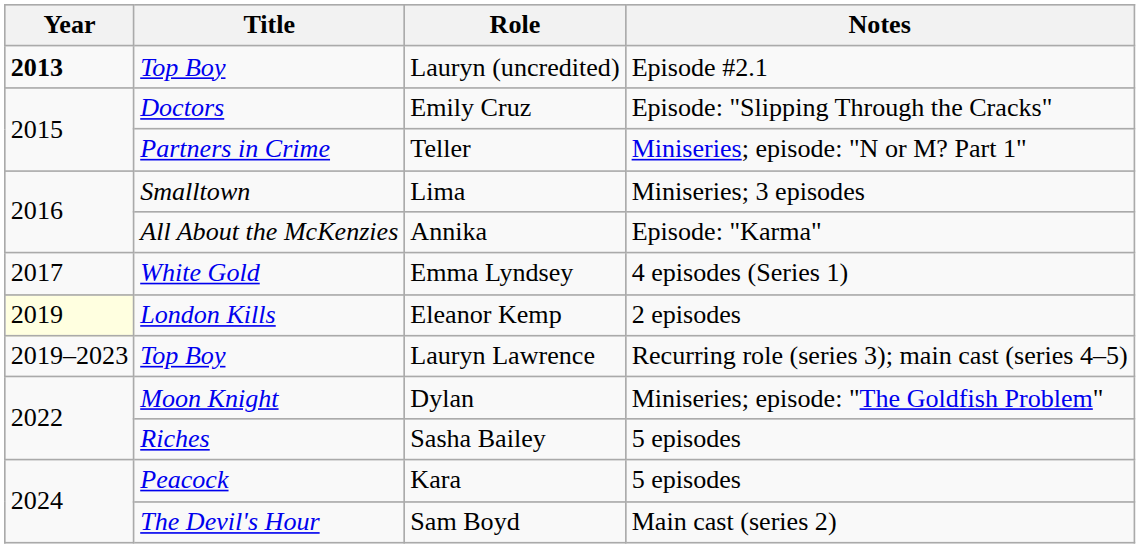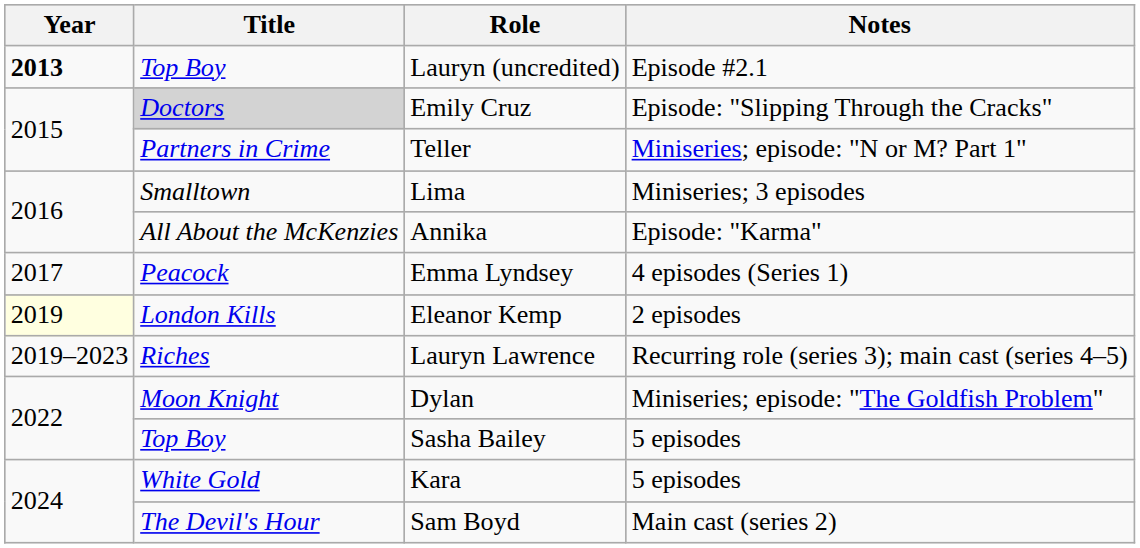Emily Cruz | Title: no background -> lightgrey background
Emma Lyndsey | Title: White Gold -> Peacock
Lauryn Lawrence | Title: Top Boy -> Riches
Sasha Bailey | Title: Riches -> Top Boy
Kara | Title: Peacock -> White Gold
